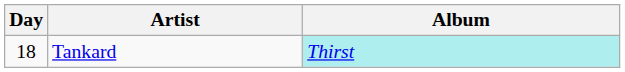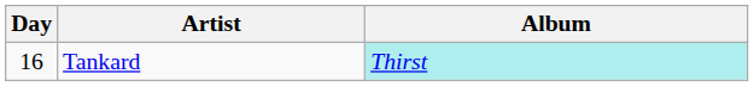Tankard | Day: 18 -> 16
